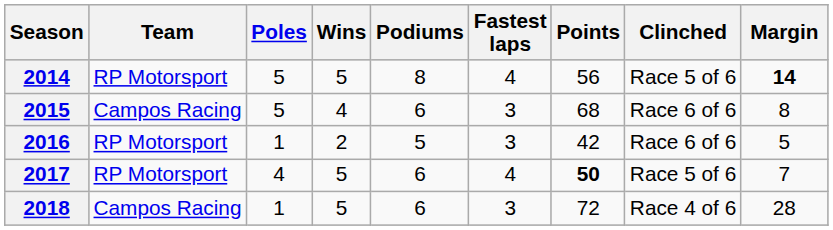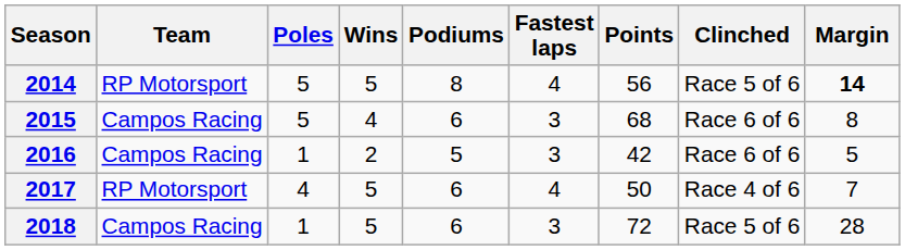2016 | Team: RP Motorsport -> Campos Racing
2017 | Points: bold -> normal
2017 | Clinched: Race 5 of 6 -> Race 4 of 6
2018 | Clinched: Race 4 of 6 -> Race 5 of 6
